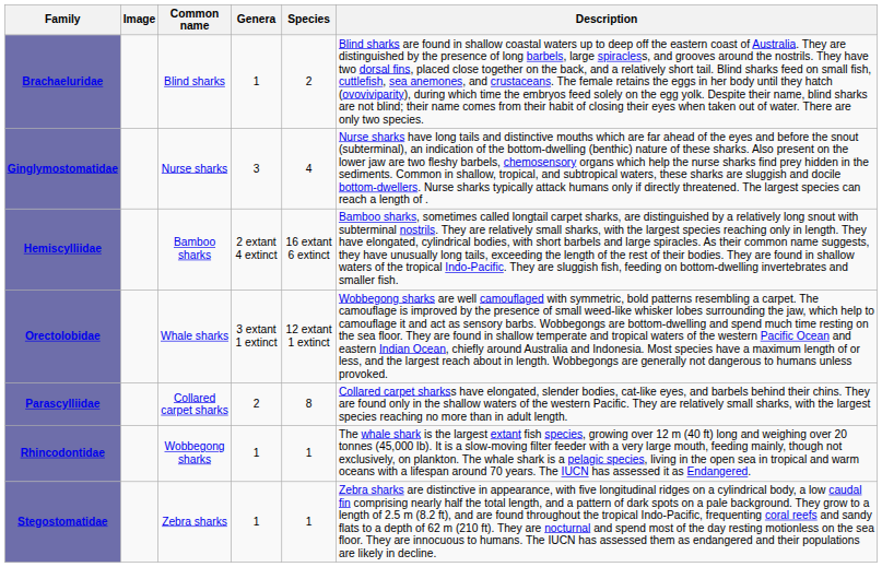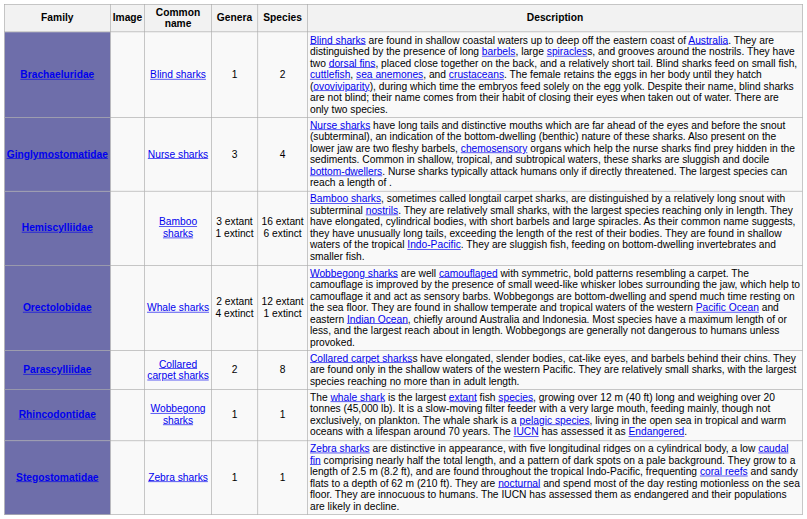Hemiscylliidae | Genera: 2 extant 4 extinct -> 3 extant 1 extinct
Orectolobidae | Genera: 3 extant 1 extinct -> 2 extant 4 extinct
